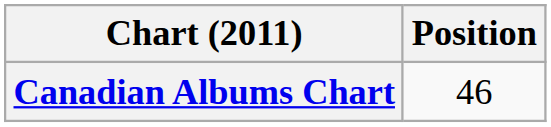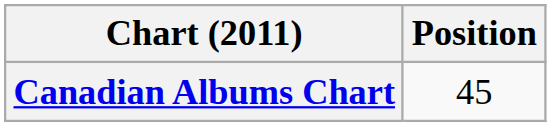Canadian Albums Chart | Position: 46 -> 45
